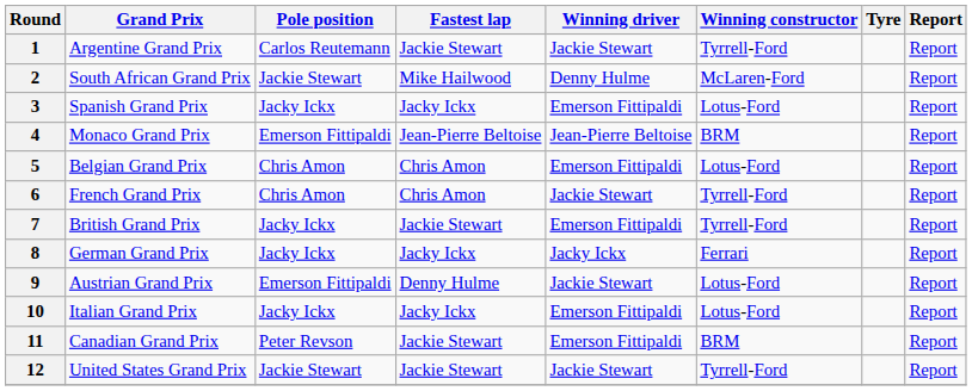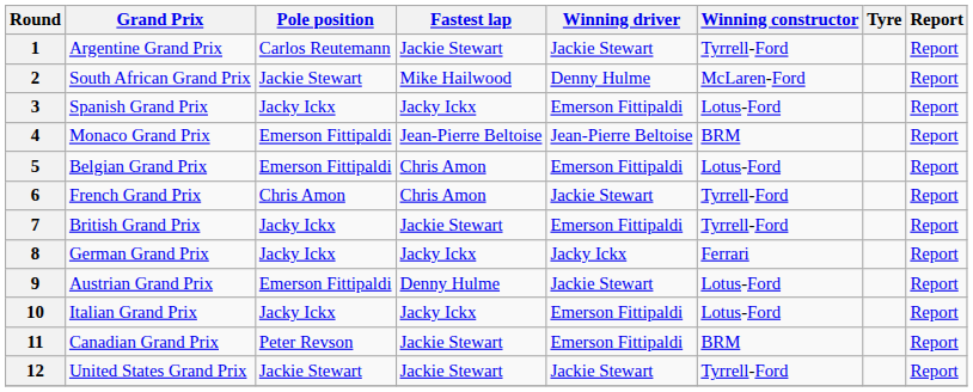5 | Pole position: Chris Amon -> Emerson Fittipaldi
